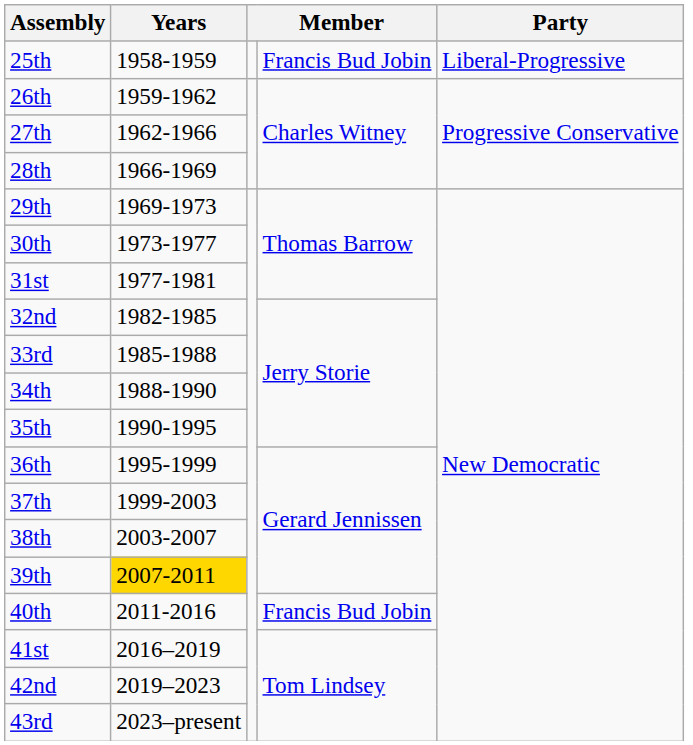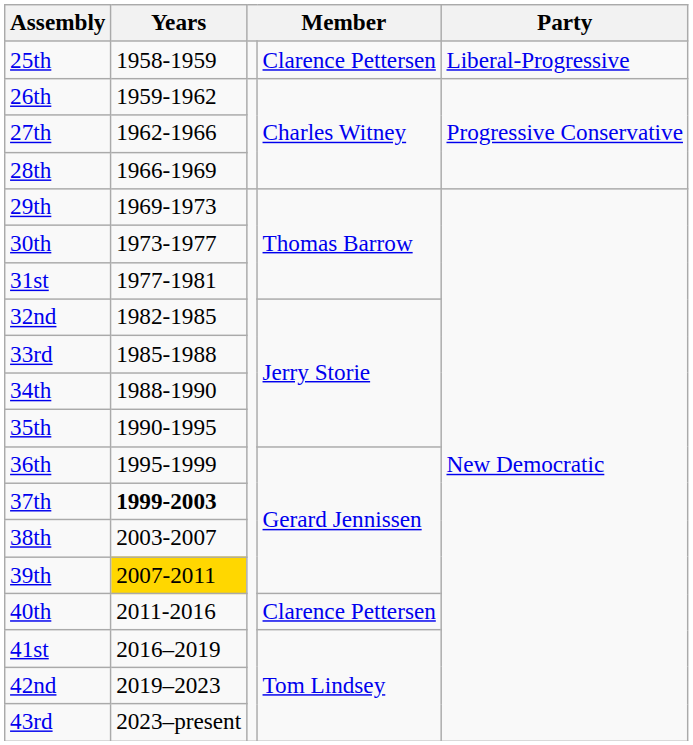25th | column 4: Francis Bud Jobin -> Clarence Pettersen
37th | Years: normal -> bold
40th | column 4: Francis Bud Jobin -> Clarence Pettersen
